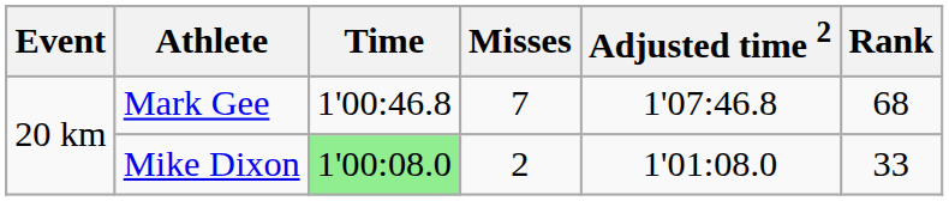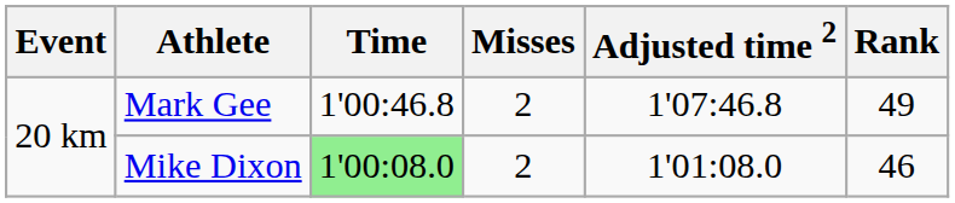Mark Gee | Misses: 7 -> 2
Mark Gee | Rank: 68 -> 49
Mike Dixon | Rank: 33 -> 46
